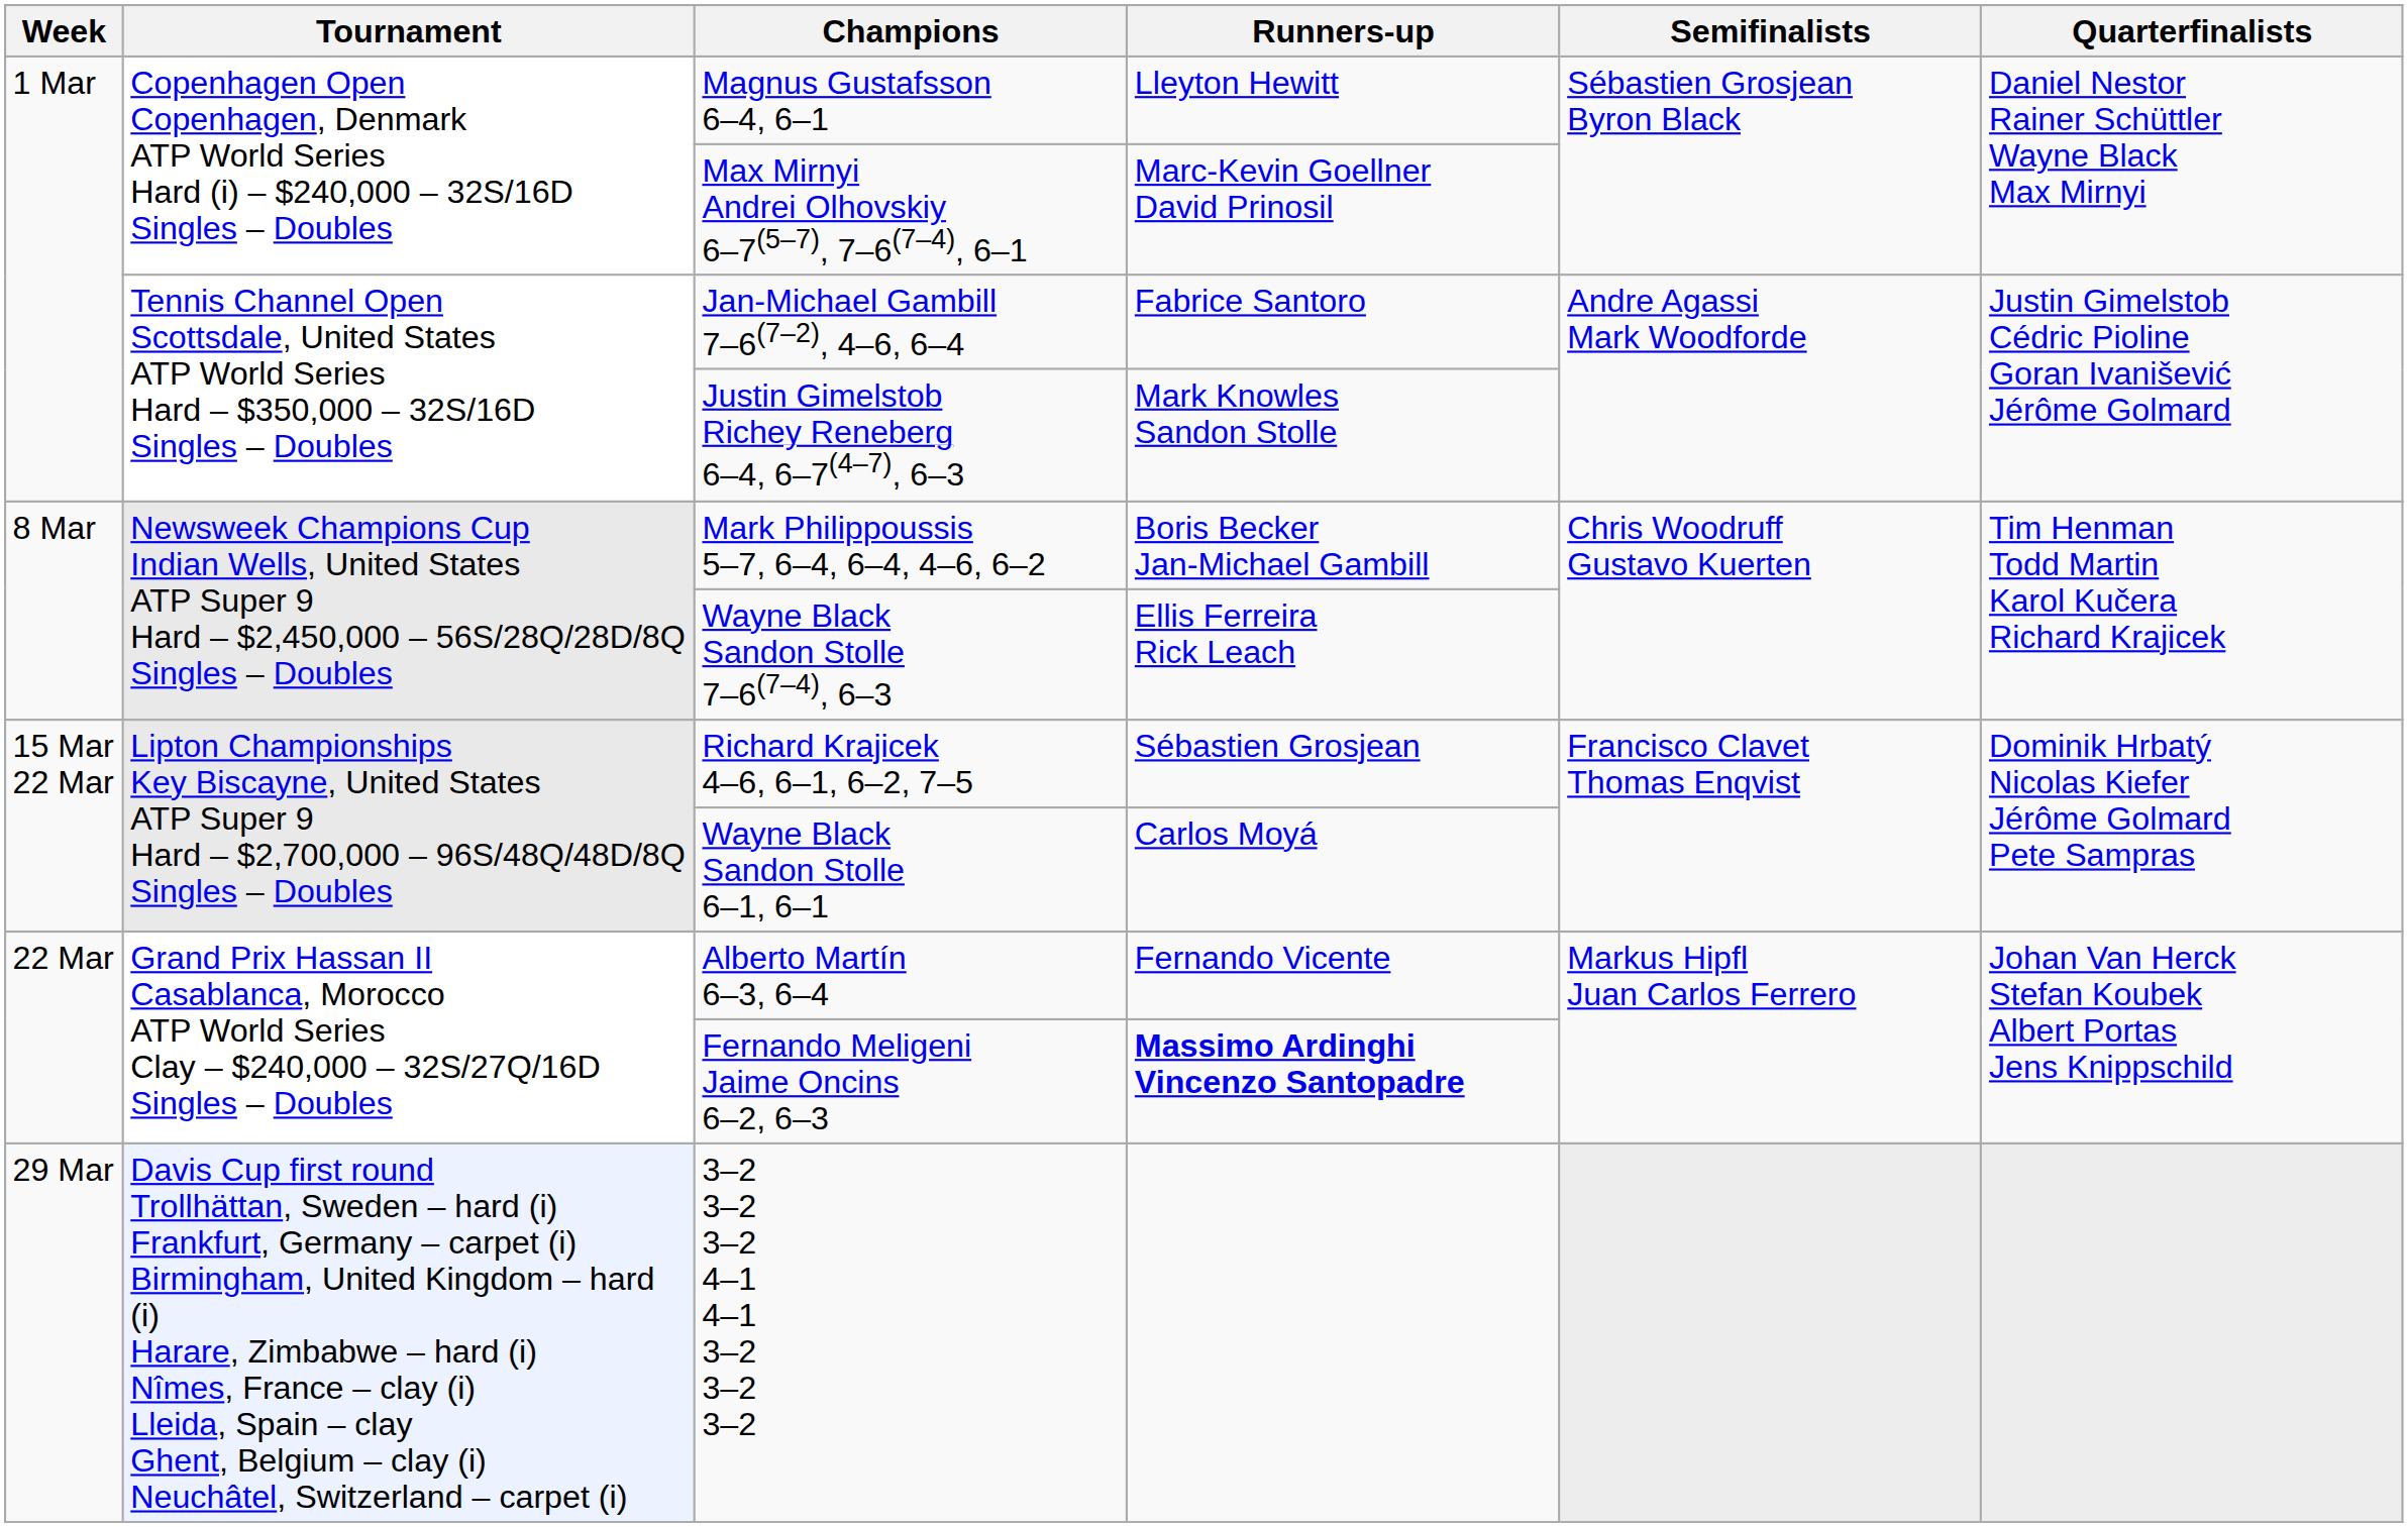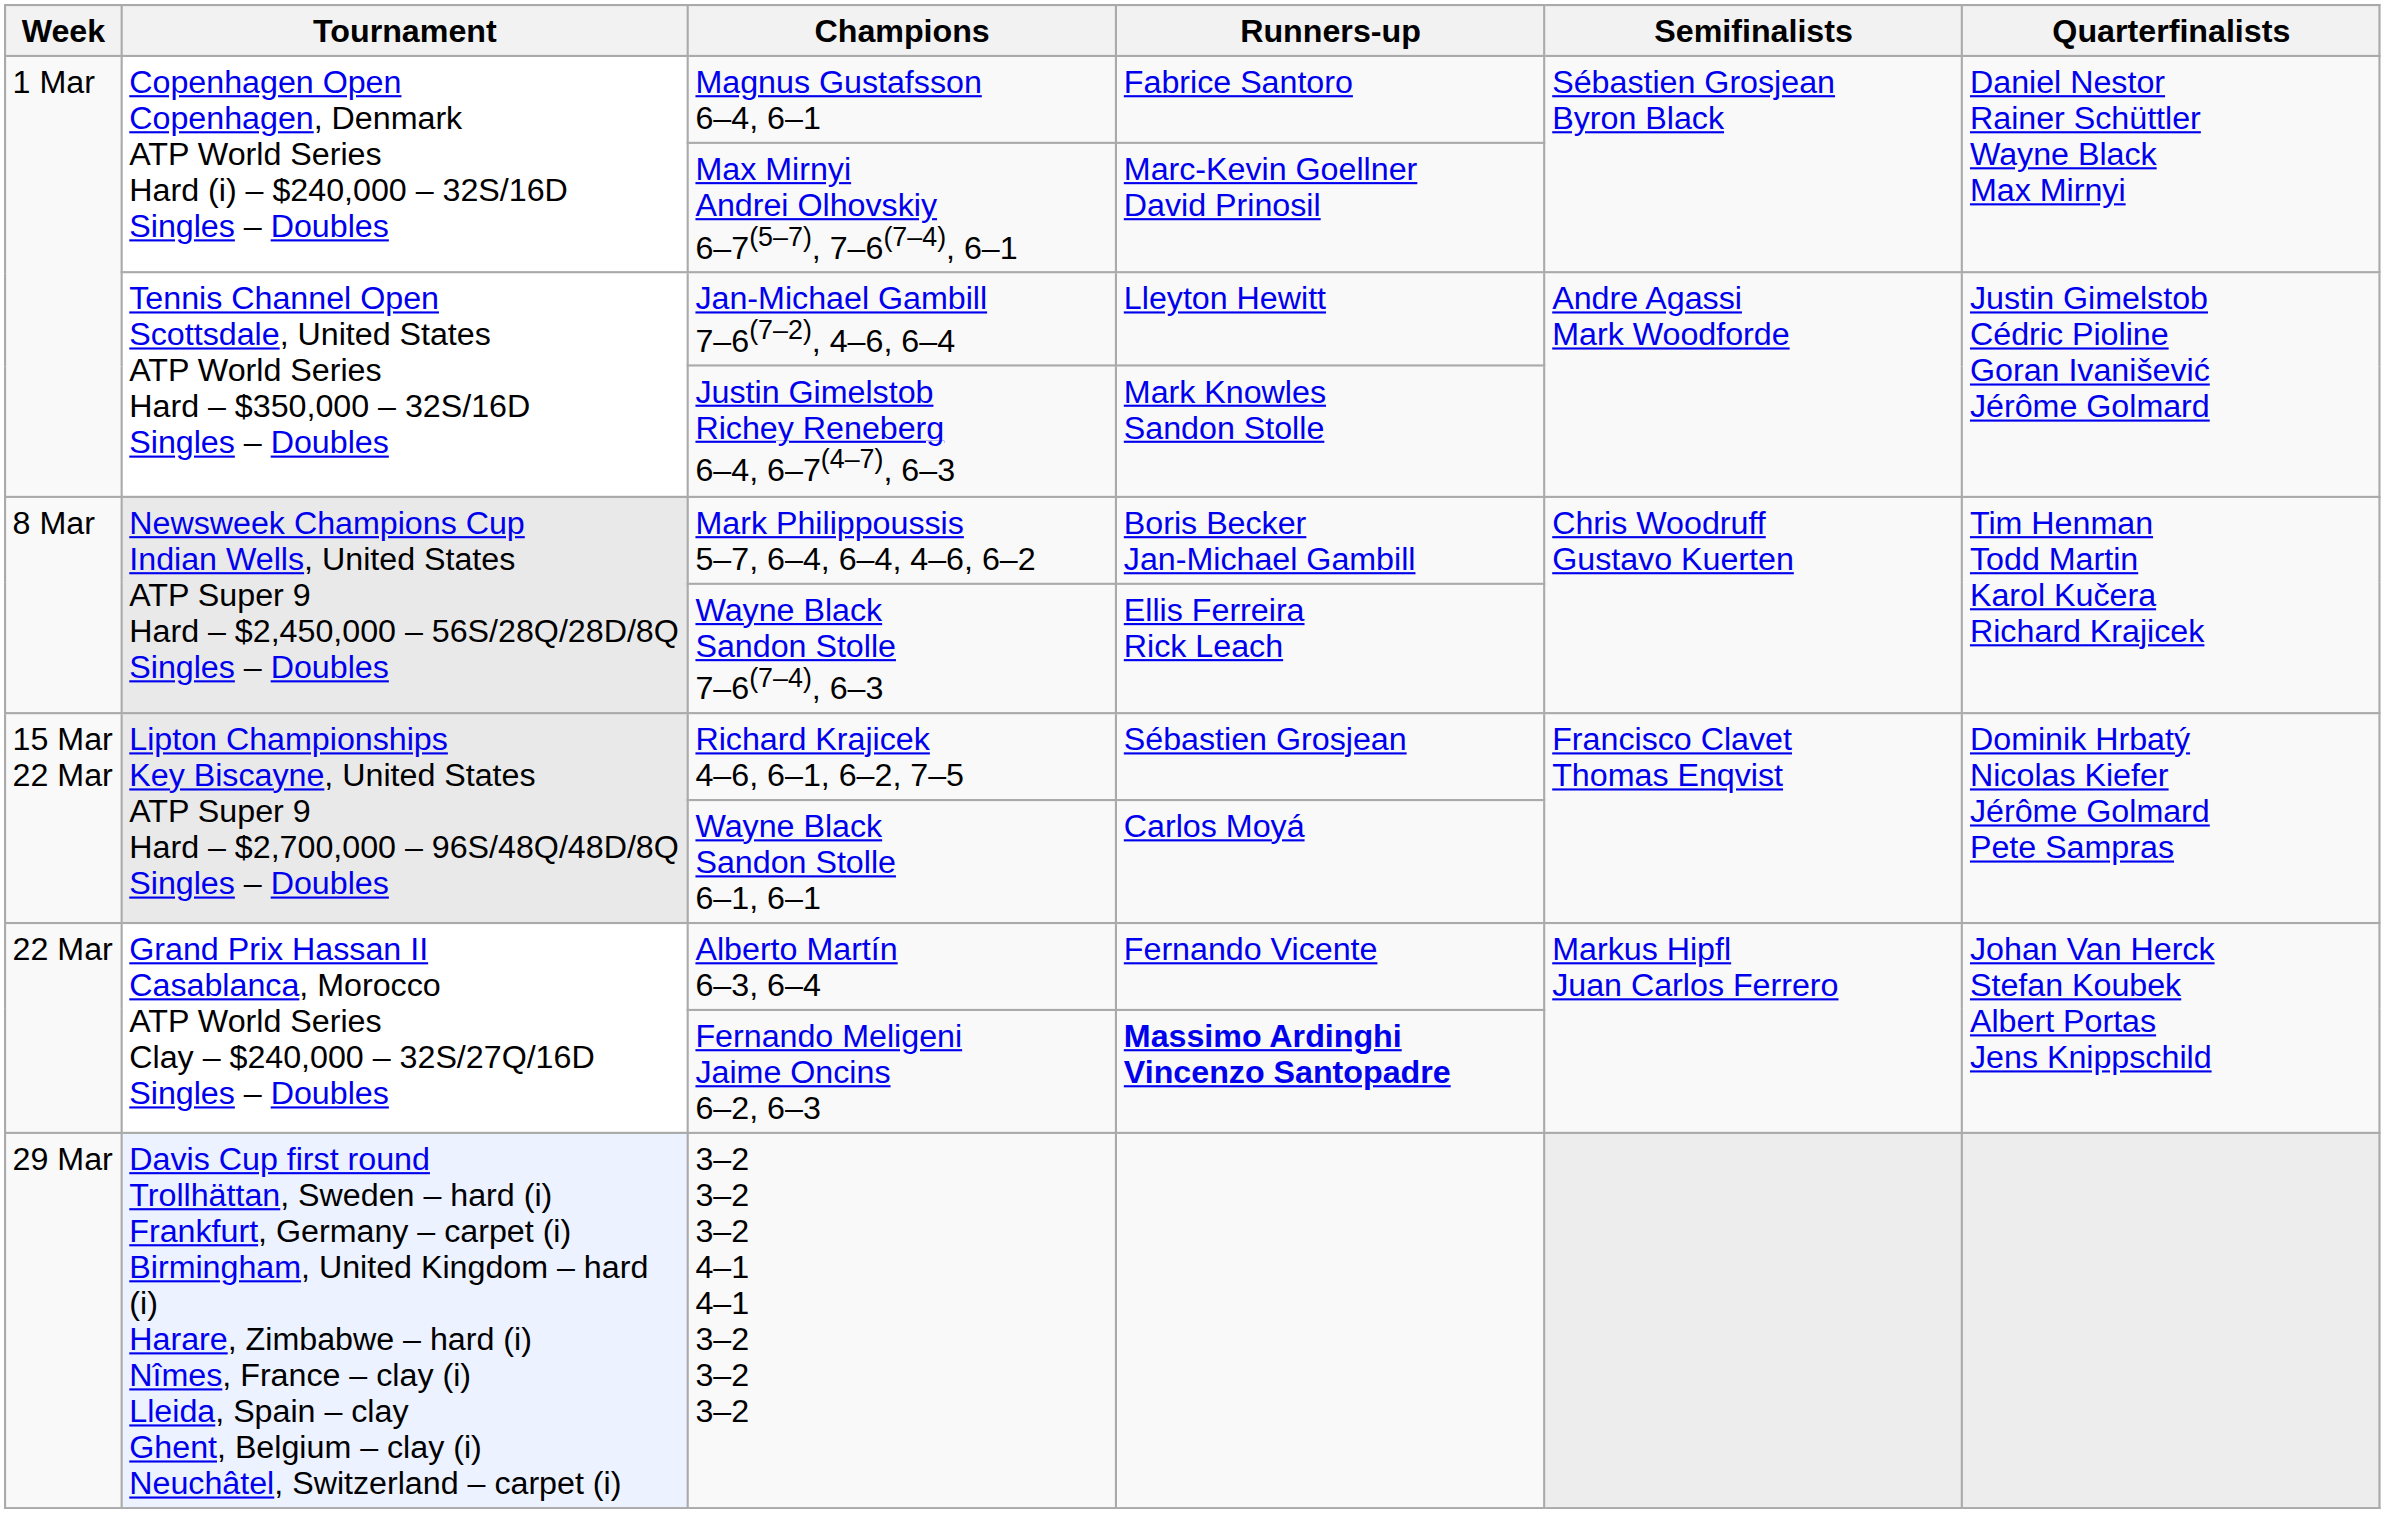Magnus Gustafsson 6–4, 6–1 | Runners-up: Lleyton Hewitt -> Fabrice Santoro
Jan-Michael Gambill 7–6(7–2), 4–6, 6–4 | Runners-up: Fabrice Santoro -> Lleyton Hewitt
